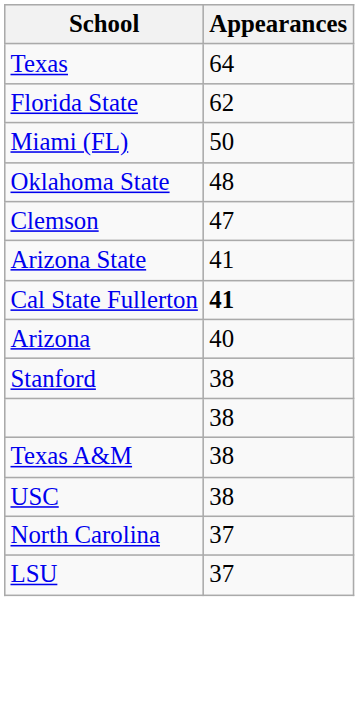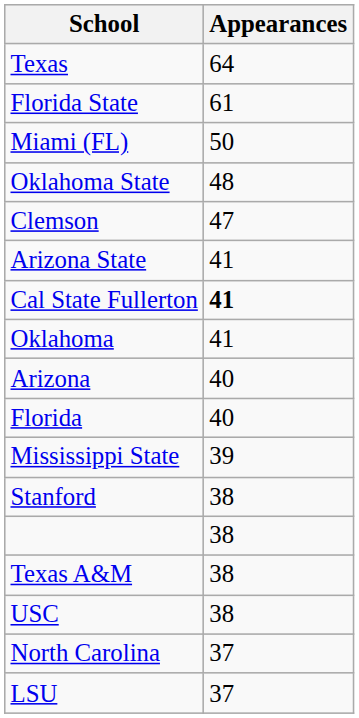Florida State | Appearances: 62 -> 61
+ row: Oklahoma | 41
+ row: Florida | 40
+ row: Mississippi State | 39
